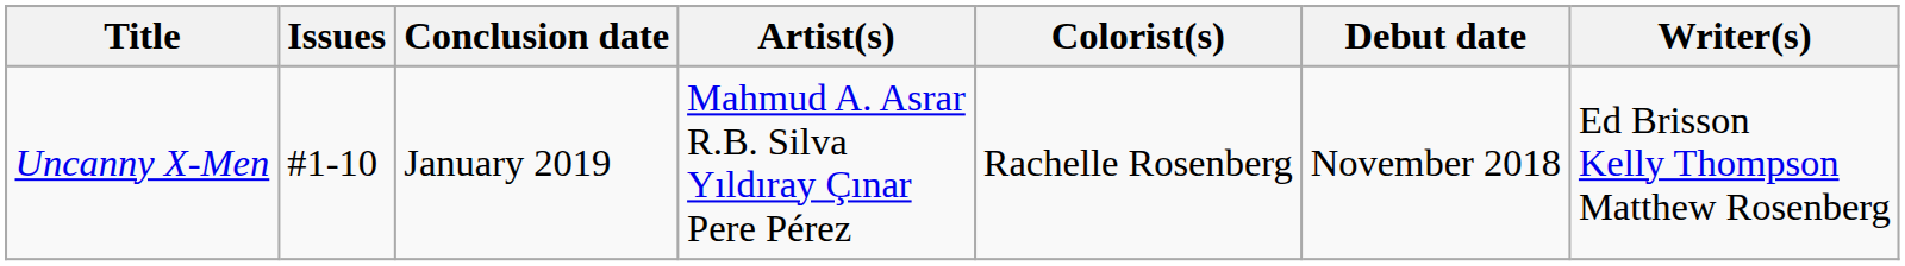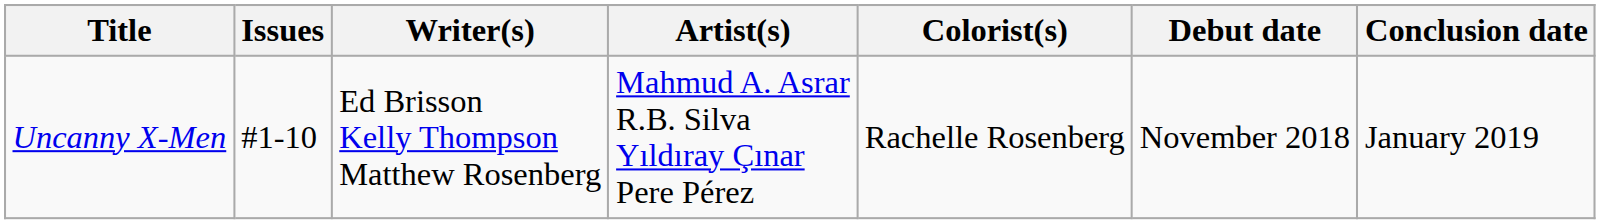columns swapped: Writer(s) <-> Conclusion date
